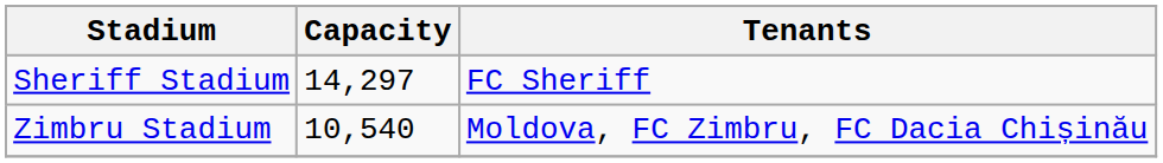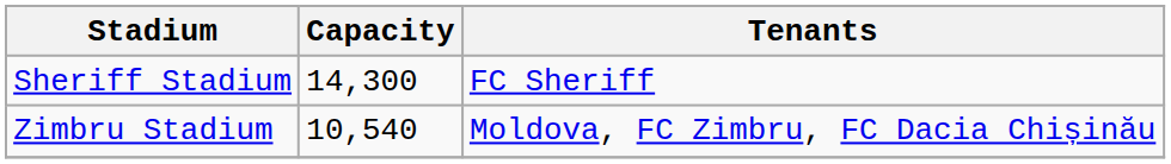Sheriff Stadium | Capacity: 14,297 -> 14,300
